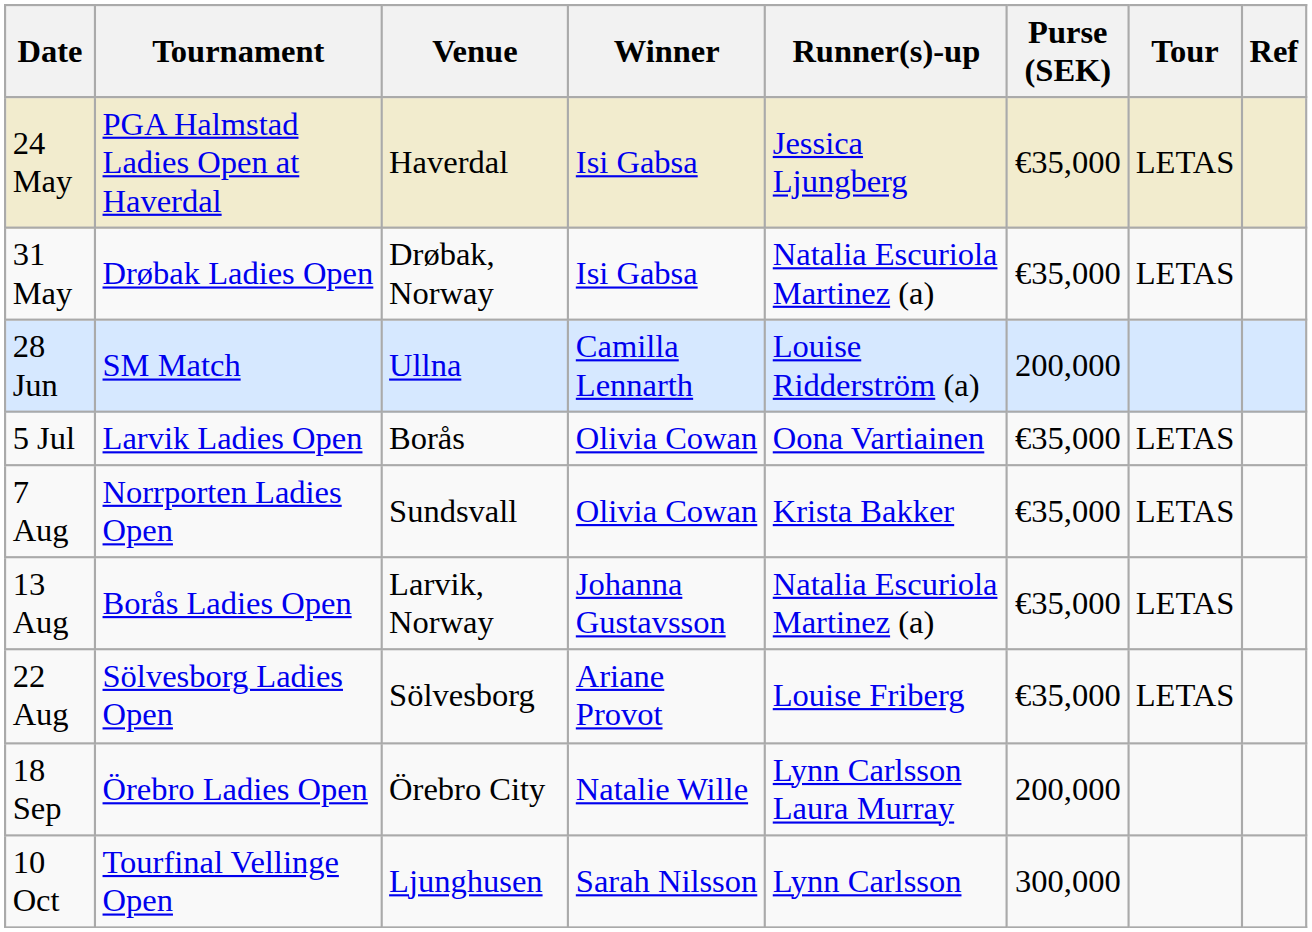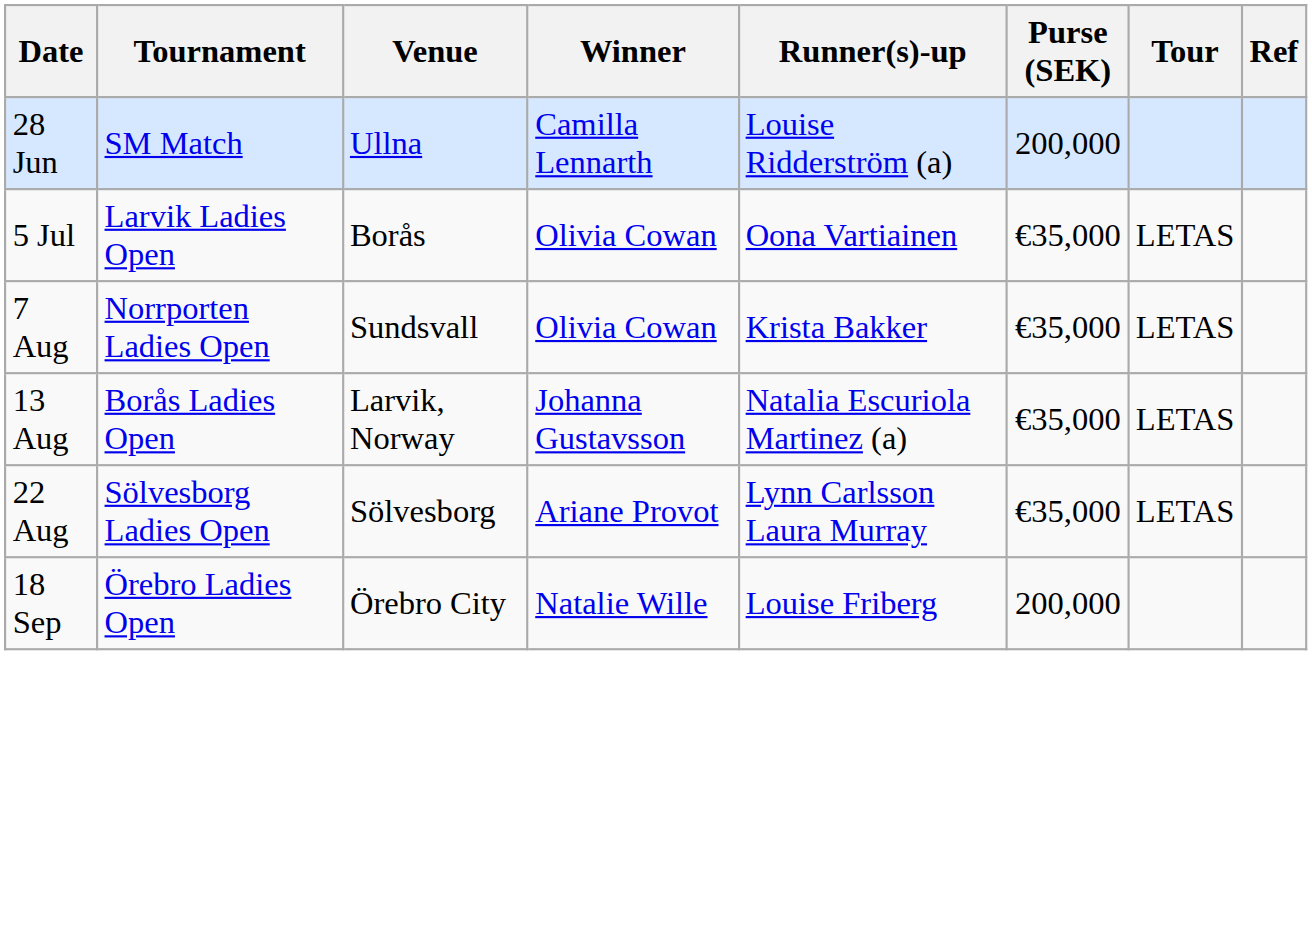- row: 24 May | PGA Halmstad Ladies Open at Haverdal | Haverdal | Isi Gabsa | Jessica Ljungberg | €35,000 | LETAS
- row: 31 May | Drøbak Ladies Open | Drøbak, Norway | Isi Gabsa | Natalia Escuriola Martinez (a) | €35,000 | LETAS
22 Aug | Runner(s)-up: Louise Friberg -> Lynn Carlsson Laura Murray
18 Sep | Runner(s)-up: Lynn Carlsson Laura Murray -> Louise Friberg
- row: 10 Oct | Tourfinal Vellinge Open | Ljunghusen | Sarah Nilsson | Lynn Carlsson | 300,000
